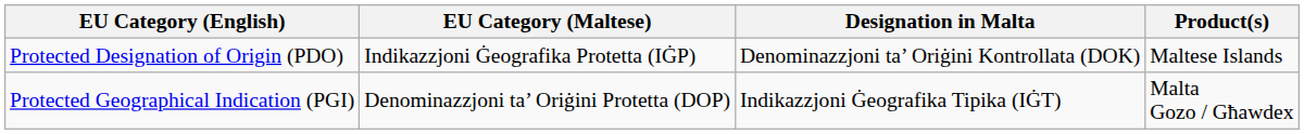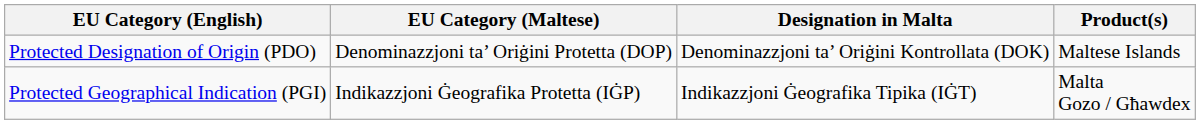Protected Designation of Origin (PDO) | EU Category (Maltese): Indikazzjoni Ġeografika Protetta (IĠP) -> Denominazzjoni ta’ Oriġini Protetta (DOP)
Protected Geographical Indication (PGI) | EU Category (Maltese): Denominazzjoni ta’ Oriġini Protetta (DOP) -> Indikazzjoni Ġeografika Protetta (IĠP)
